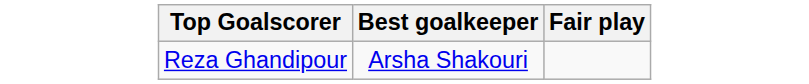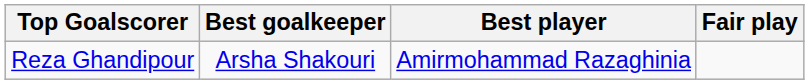+ column: Best player | Amirmohammad Razaghinia
